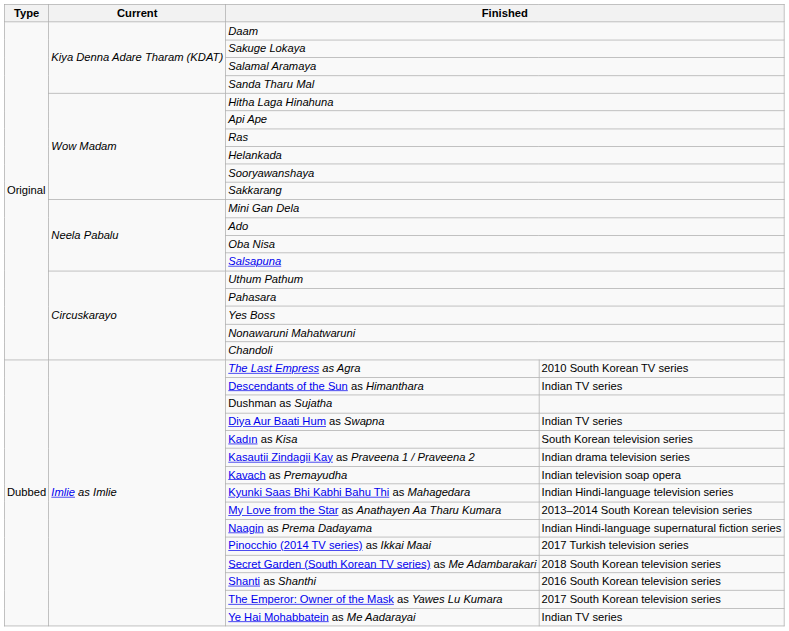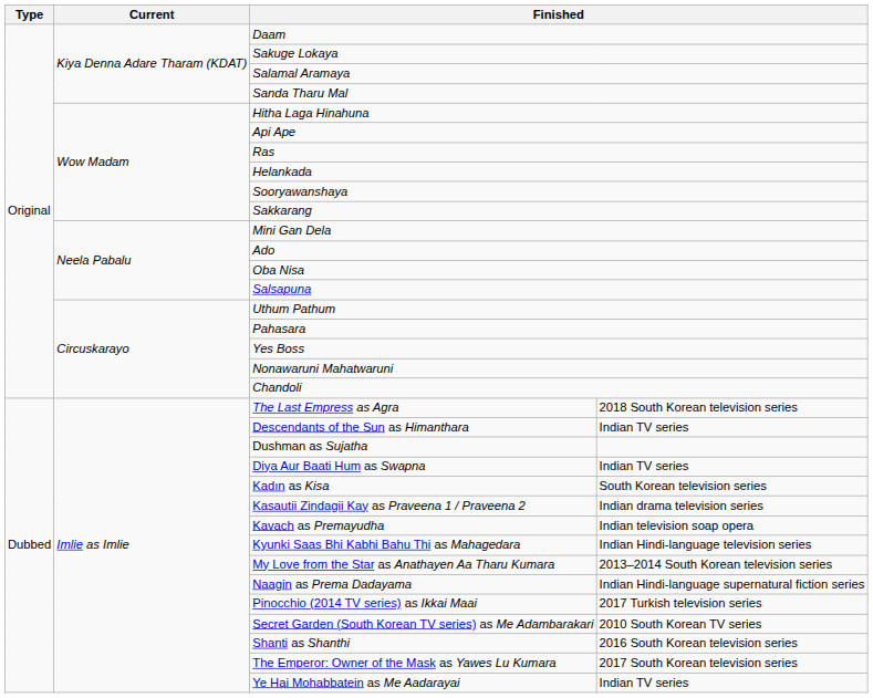The Last Empress as Agra | column 4: 2010 South Korean TV series -> 2018 South Korean television series
Secret Garden (South Korean TV series) as Me Adambarakari | column 4: 2018 South Korean television series -> 2010 South Korean TV series
